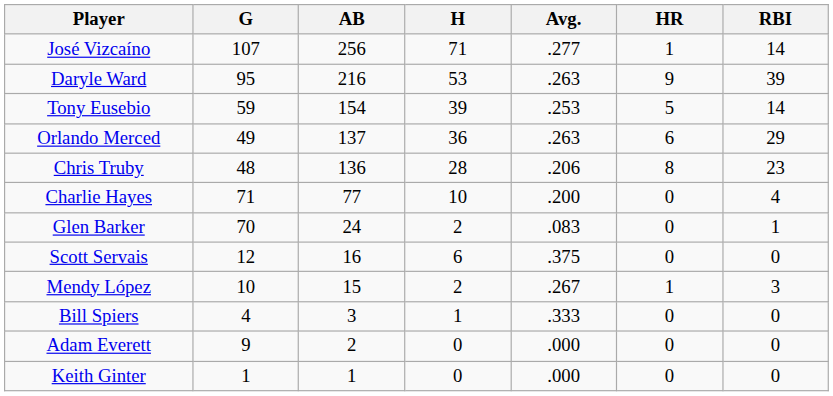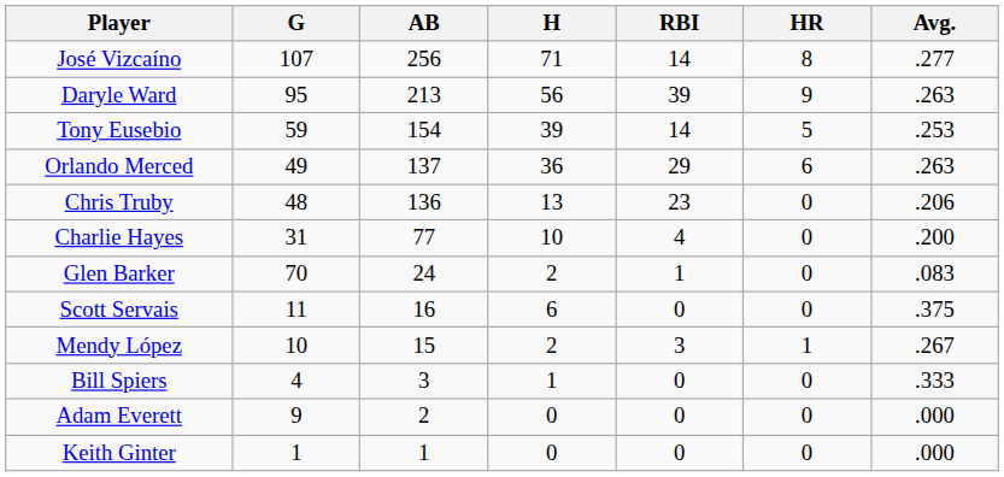columns swapped: Avg. <-> RBI
José Vizcaíno | HR: 1 -> 8
Daryle Ward | AB: 216 -> 213
Daryle Ward | H: 53 -> 56
Chris Truby | H: 28 -> 13
Chris Truby | HR: 8 -> 0
Charlie Hayes | G: 71 -> 31
Scott Servais | G: 12 -> 11
